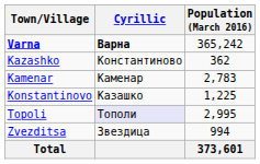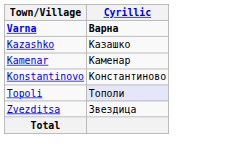- column: Population (March 2016) | 365,242 | 362 | 2,783 | 1,225 | 2,995 | 994 | 373,601
Kazashko | Cyrillic: Константиново -> Казашко
Konstantinovo | Cyrillic: Казашко -> Константиново
